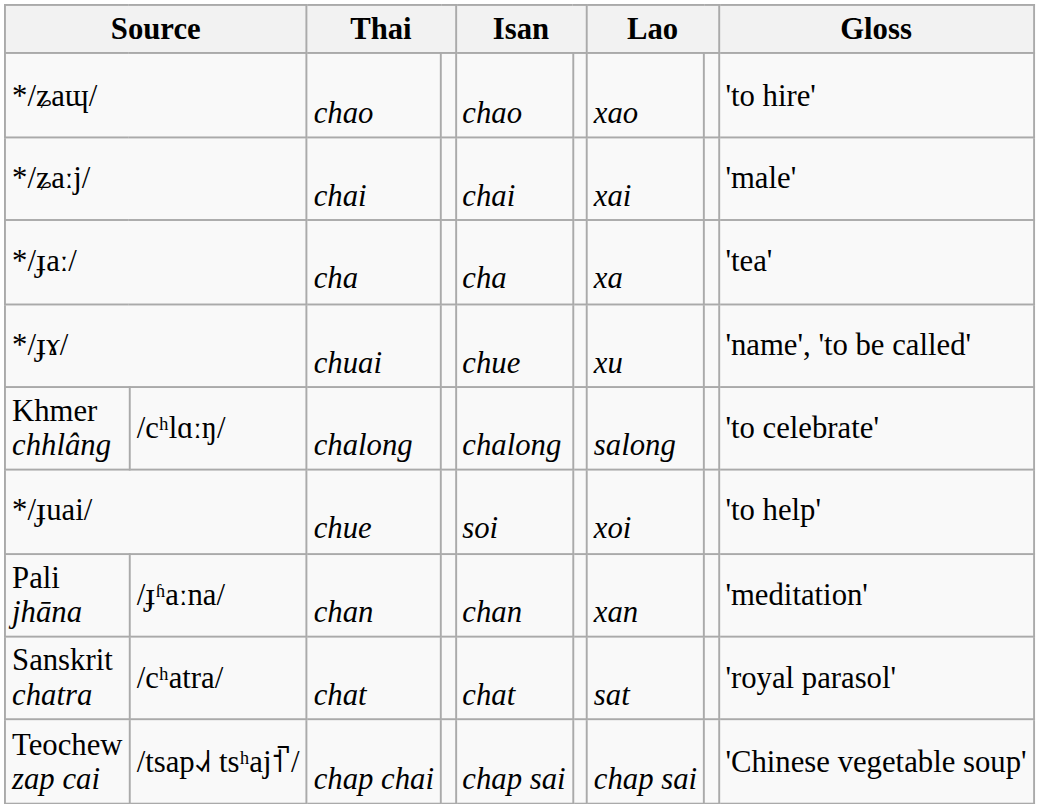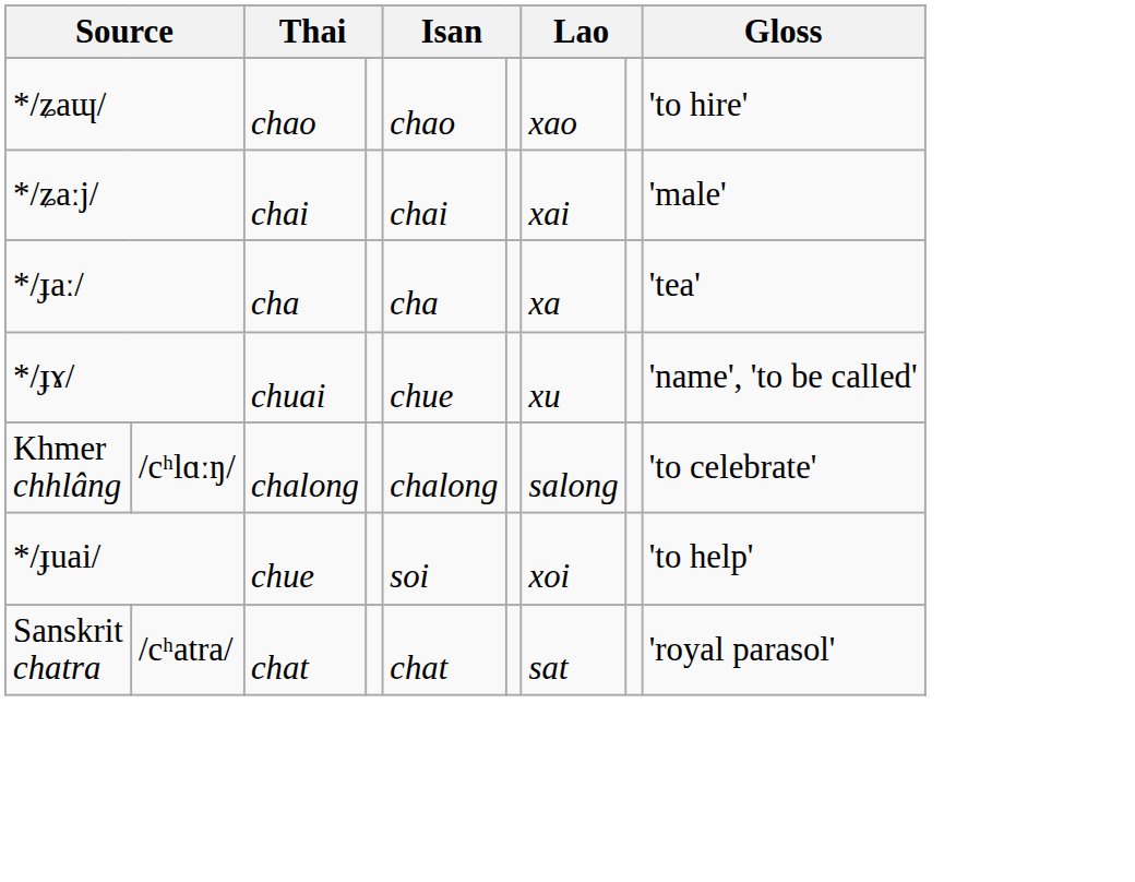- row: Pali jhāna | /ɟʱaːna/ | chan | chan | xan | 'meditation'
- row: Teochew zap cai | /tsap˨˩˧ tsʰaj˦̚ / | chap chai | chap sai | chap sai | 'Chinese vegetable soup'
